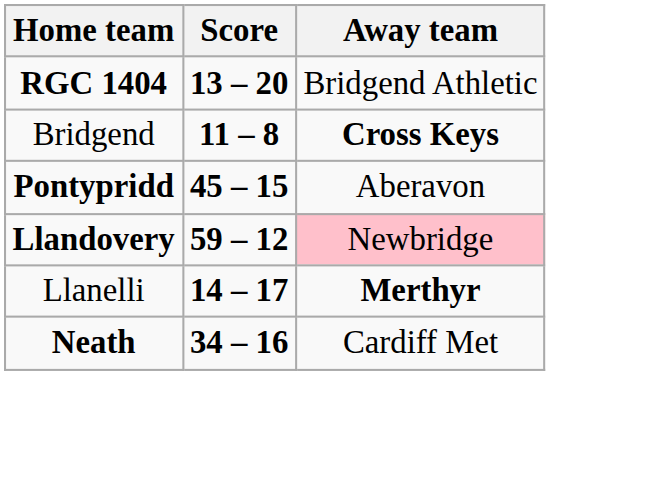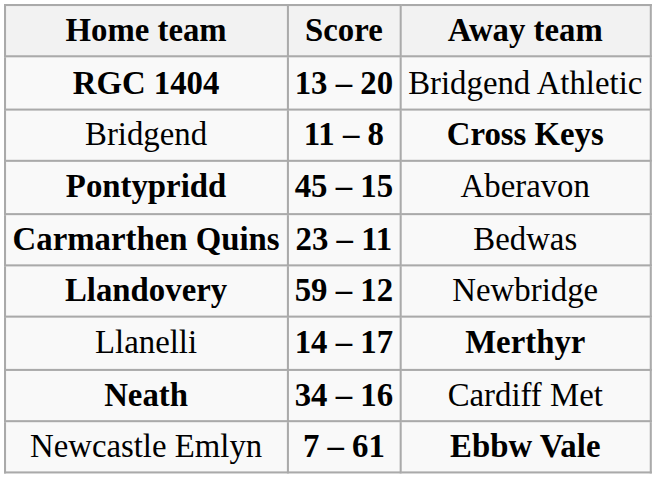+ row: Carmarthen Quins | 23 – 11 | Bedwas
Llandovery | Away team: pink background -> no background
+ row: Newcastle Emlyn | 7 – 61 | Ebbw Vale
